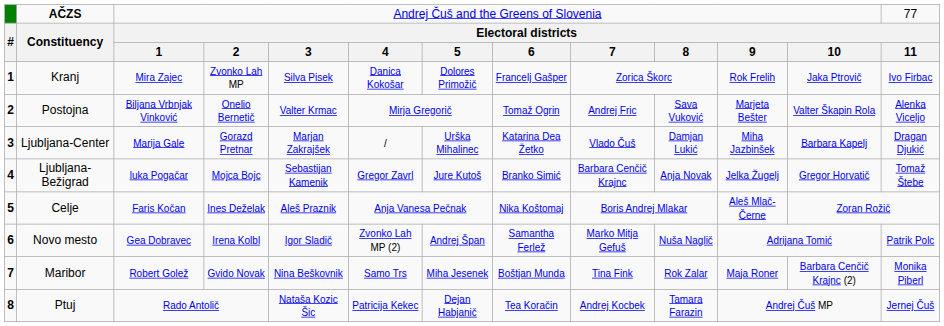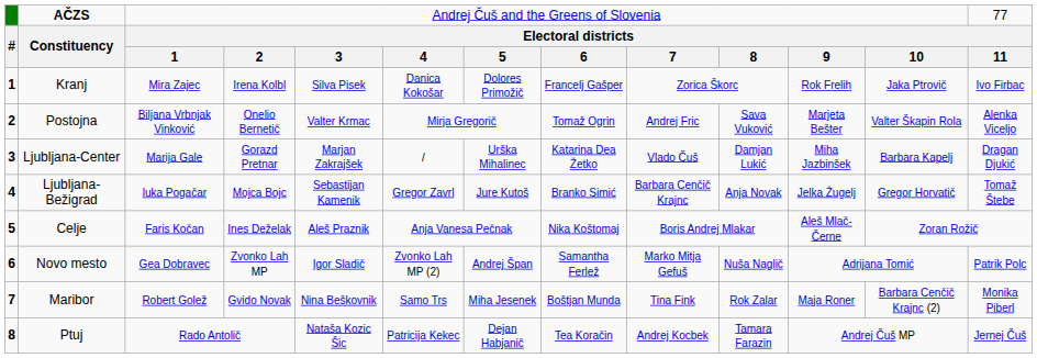Kranj | column 4: Zvonko Lah MP -> Irena Kolbl
Novo mesto | column 4: Irena Kolbl -> Zvonko Lah MP
